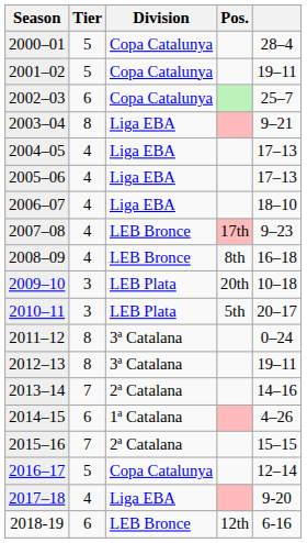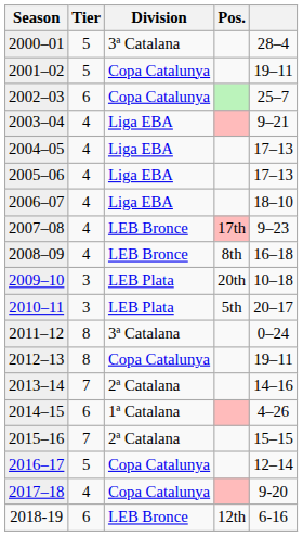2000–01 | Division: Copa Catalunya -> 3ª Catalana
2003–04 | Tier: 8 -> 4
2012–13 | Division: 3ª Catalana -> Copa Catalunya
2017–18 | Division: Liga EBA -> Copa Catalunya
